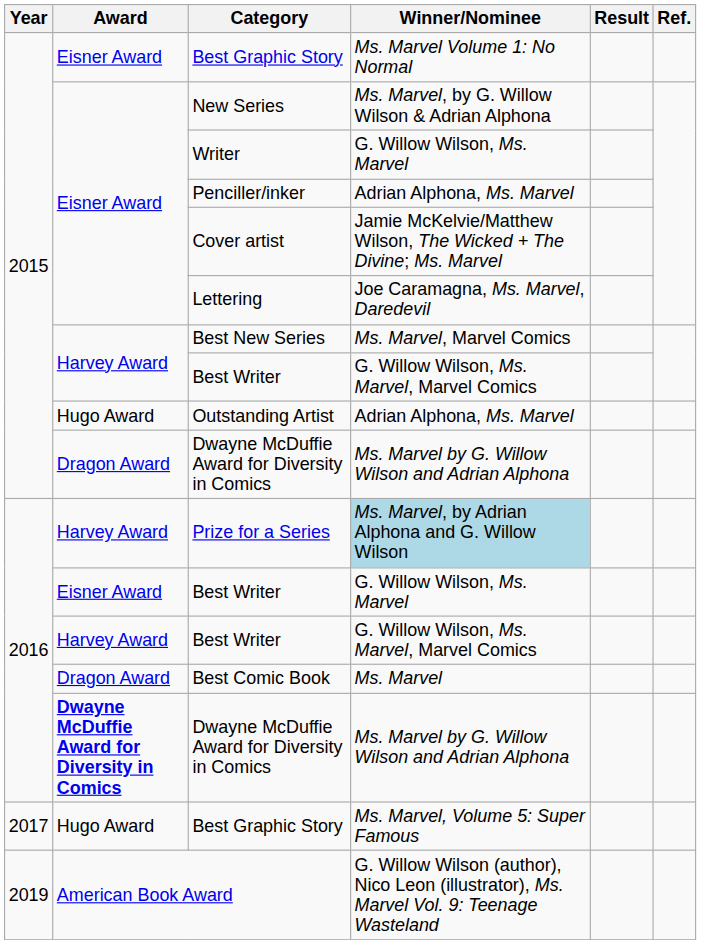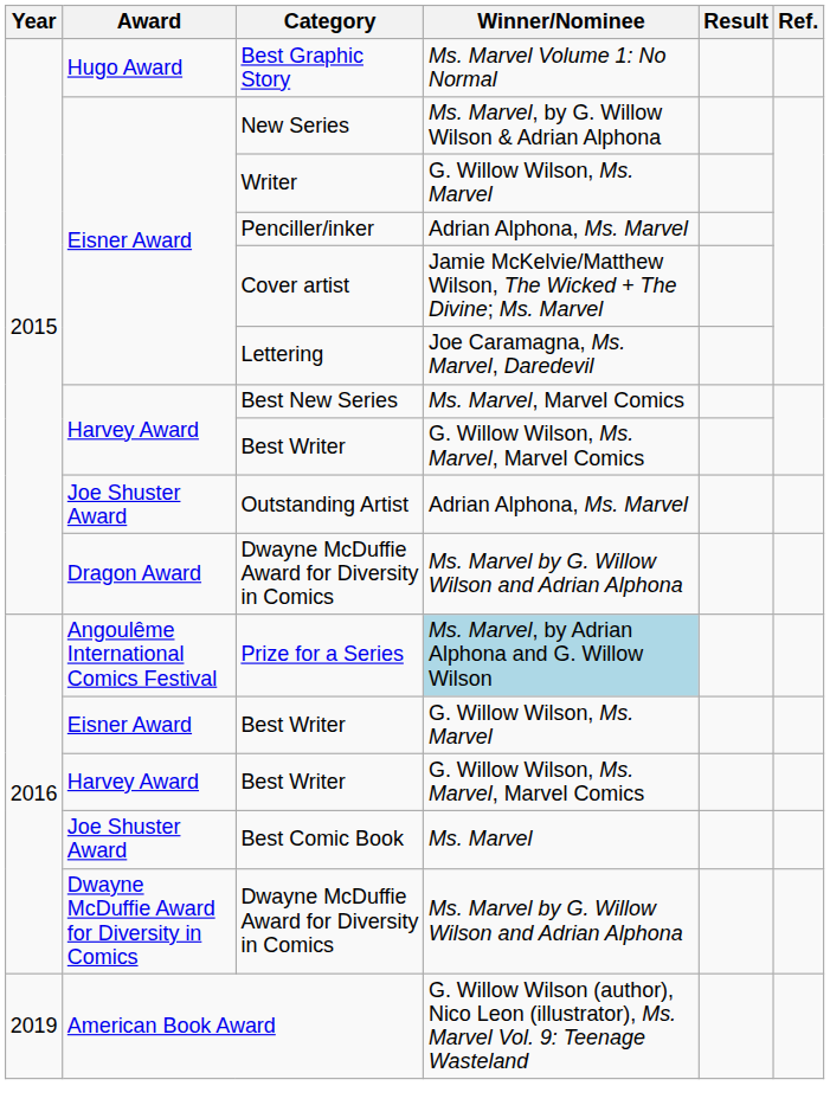2015 / Best Graphic Story | Award: Eisner Award -> Hugo Award
Outstanding Artist | Award: Hugo Award -> Joe Shuster Award
Prize for a Series | Award: Harvey Award -> Angoulême International Comics Festival
Best Comic Book | Award: Dragon Award -> Joe Shuster Award
2016 / Dwayne McDuffie Award for Diversity in Comics | Award: bold -> normal
- row: 2017 | Hugo Award | Best Graphic Story | Ms. Marvel, Volume 5: Super Famous
